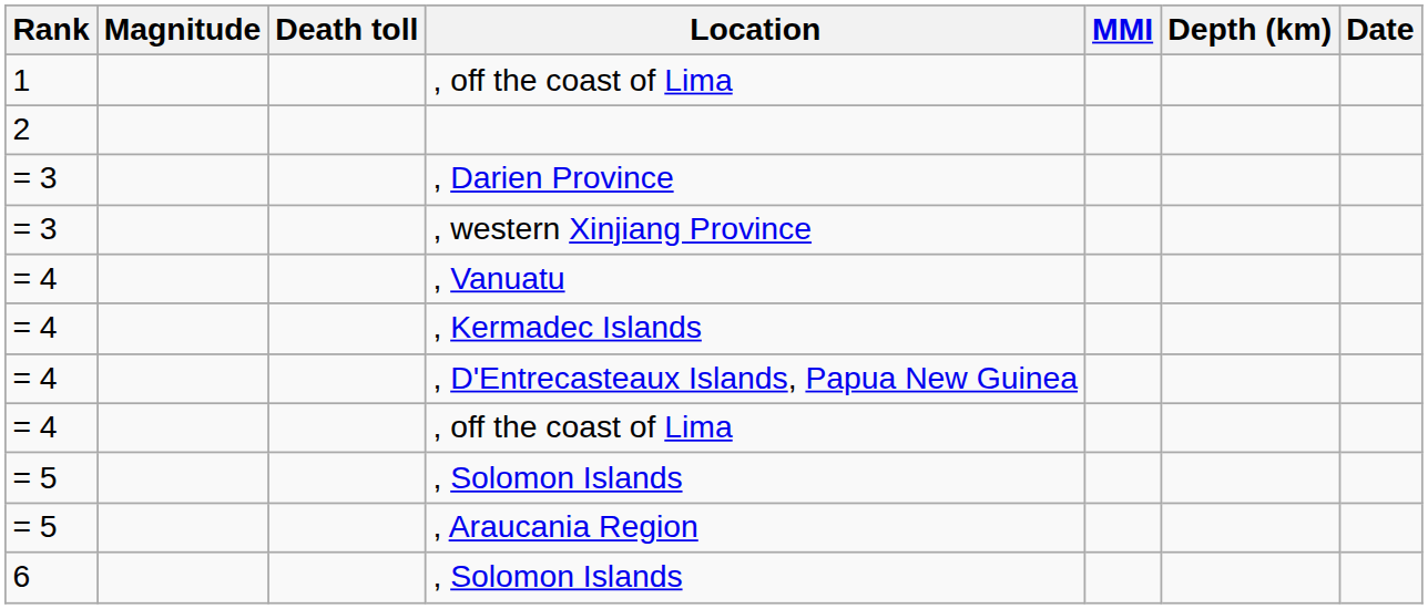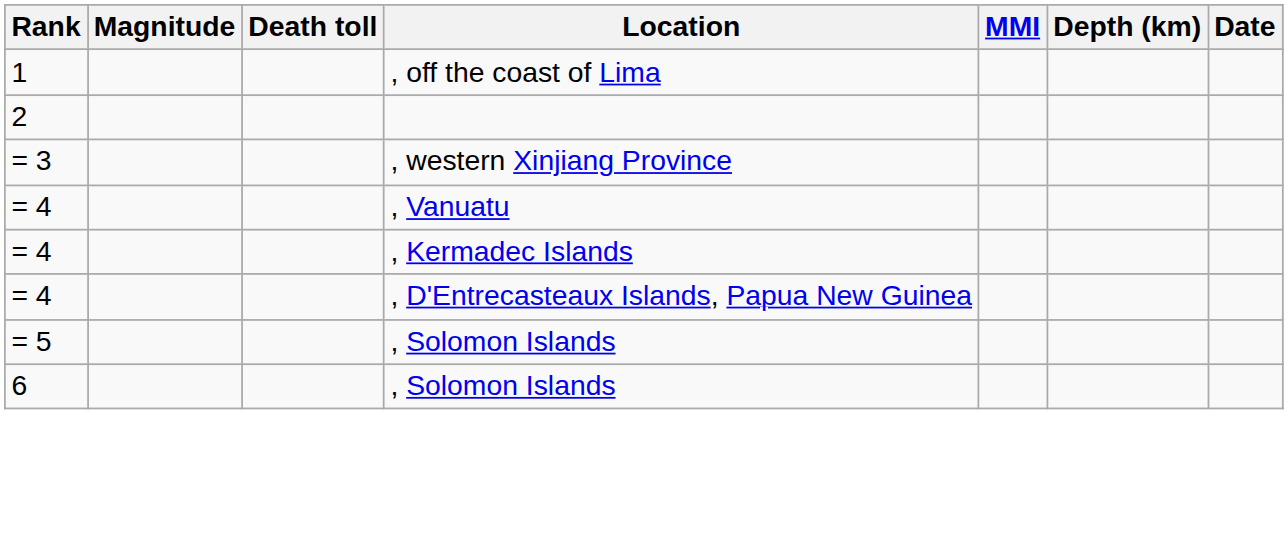- row: = 3 | , Darien Province
- row: = 4 | , off the coast of Lima
- row: = 5 | , Araucania Region
